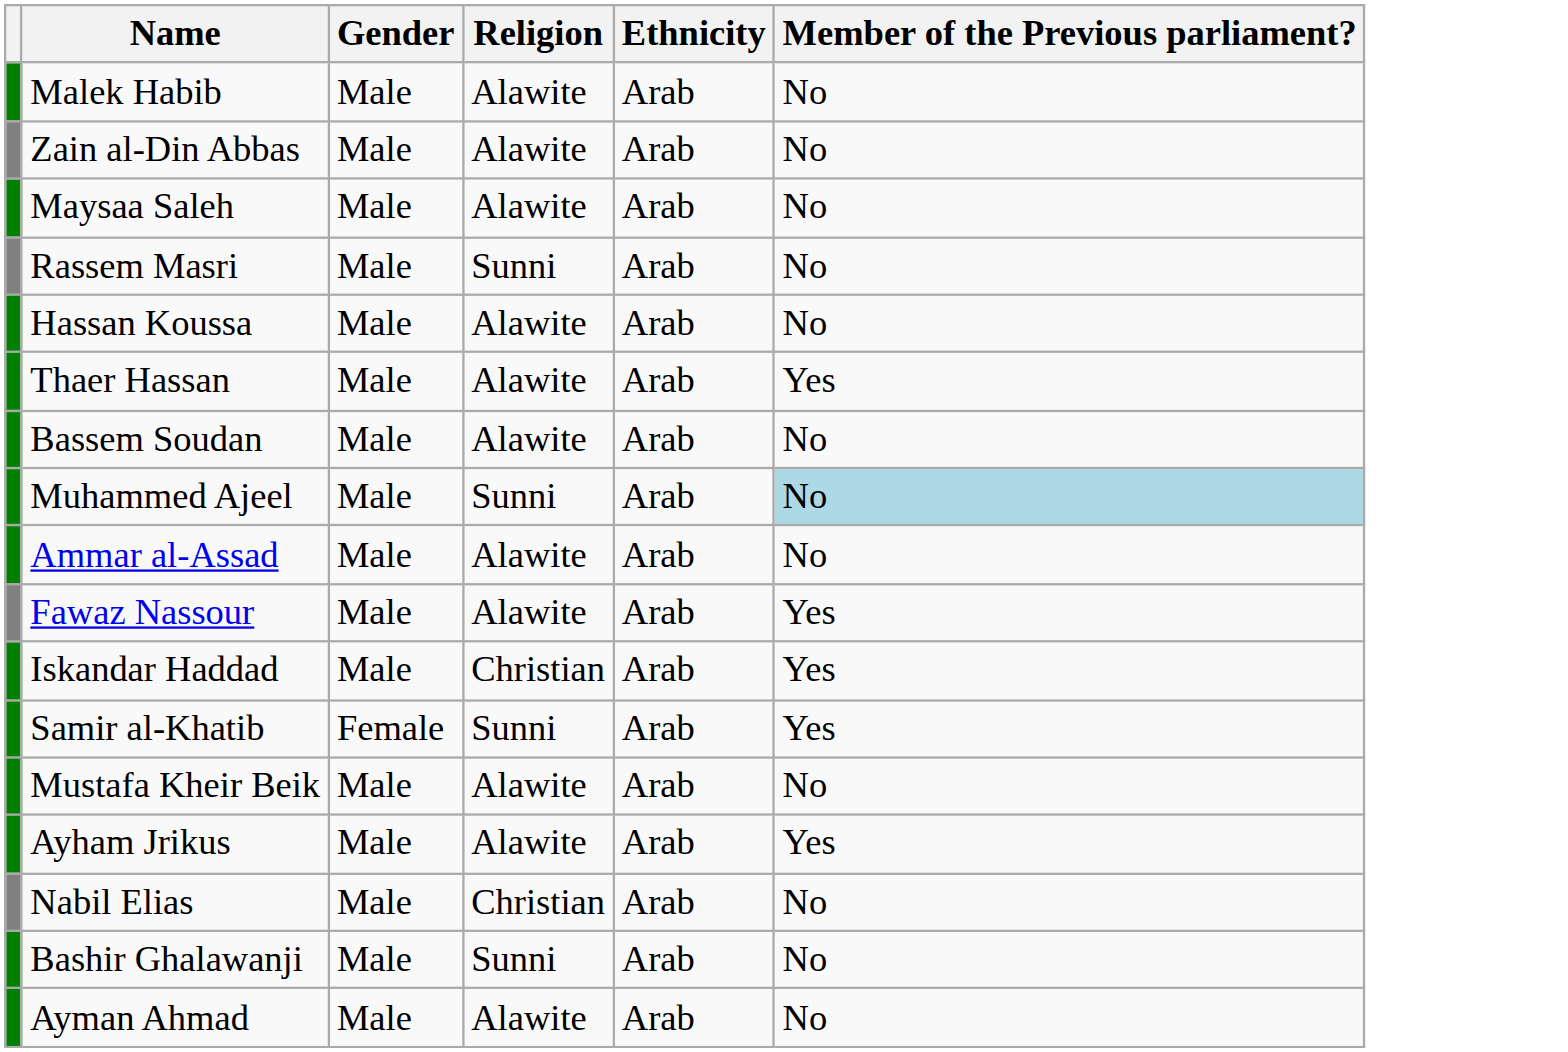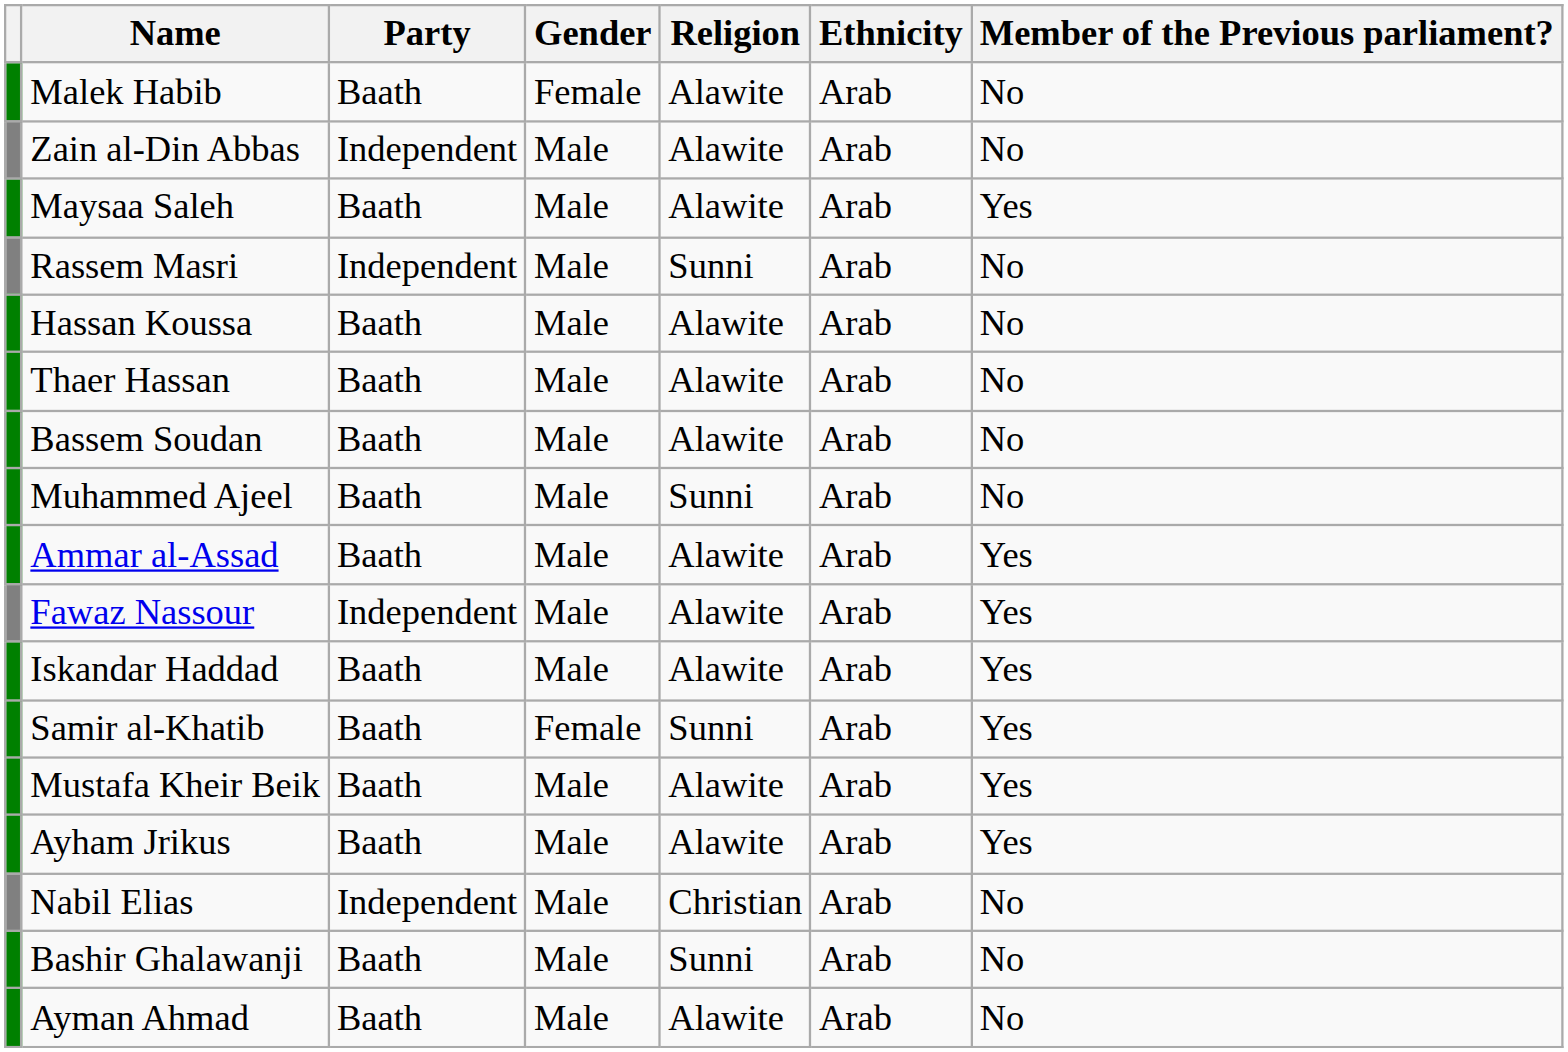+ column: Party | Baath | Independent | Baath | Independent | Baath | Baath | Baath | Baath | Baath | Independent | Baath | Baath | Baath | Baath | Independent | Baath | Baath
Malek Habib | Gender: Male -> Female
Maysaa Saleh | Member of the Previous parliament?: No -> Yes
Thaer Hassan | Member of the Previous parliament?: Yes -> No
Muhammed Ajeel | Member of the Previous parliament?: lightblue background -> no background
Ammar al-Assad | Member of the Previous parliament?: No -> Yes
Iskandar Haddad | Religion: Christian -> Alawite
Mustafa Kheir Beik | Member of the Previous parliament?: No -> Yes
